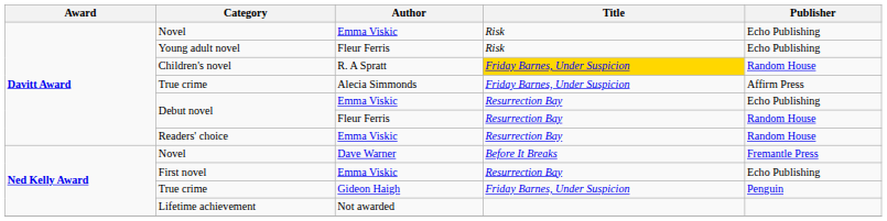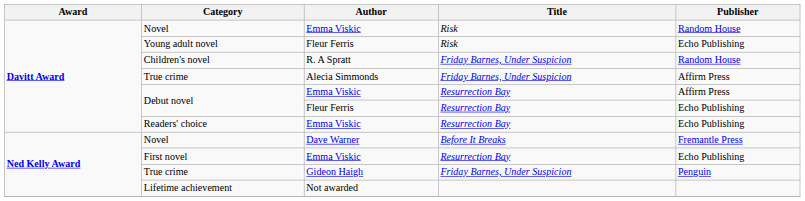Novel / Emma Viskic | Publisher: Echo Publishing -> Random House
Children's novel | Title: gold background -> no background
Debut novel / Emma Viskic | Publisher: Echo Publishing -> Affirm Press
Debut novel / Fleur Ferris | Publisher: Random House -> Echo Publishing
Readers' choice | Publisher: Random House -> Echo Publishing
